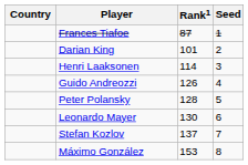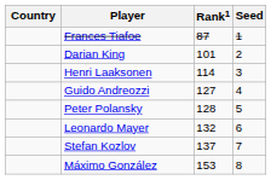Guido Andreozzi | Rank1: 126 -> 127
Leonardo Mayer | Rank1: 130 -> 132
